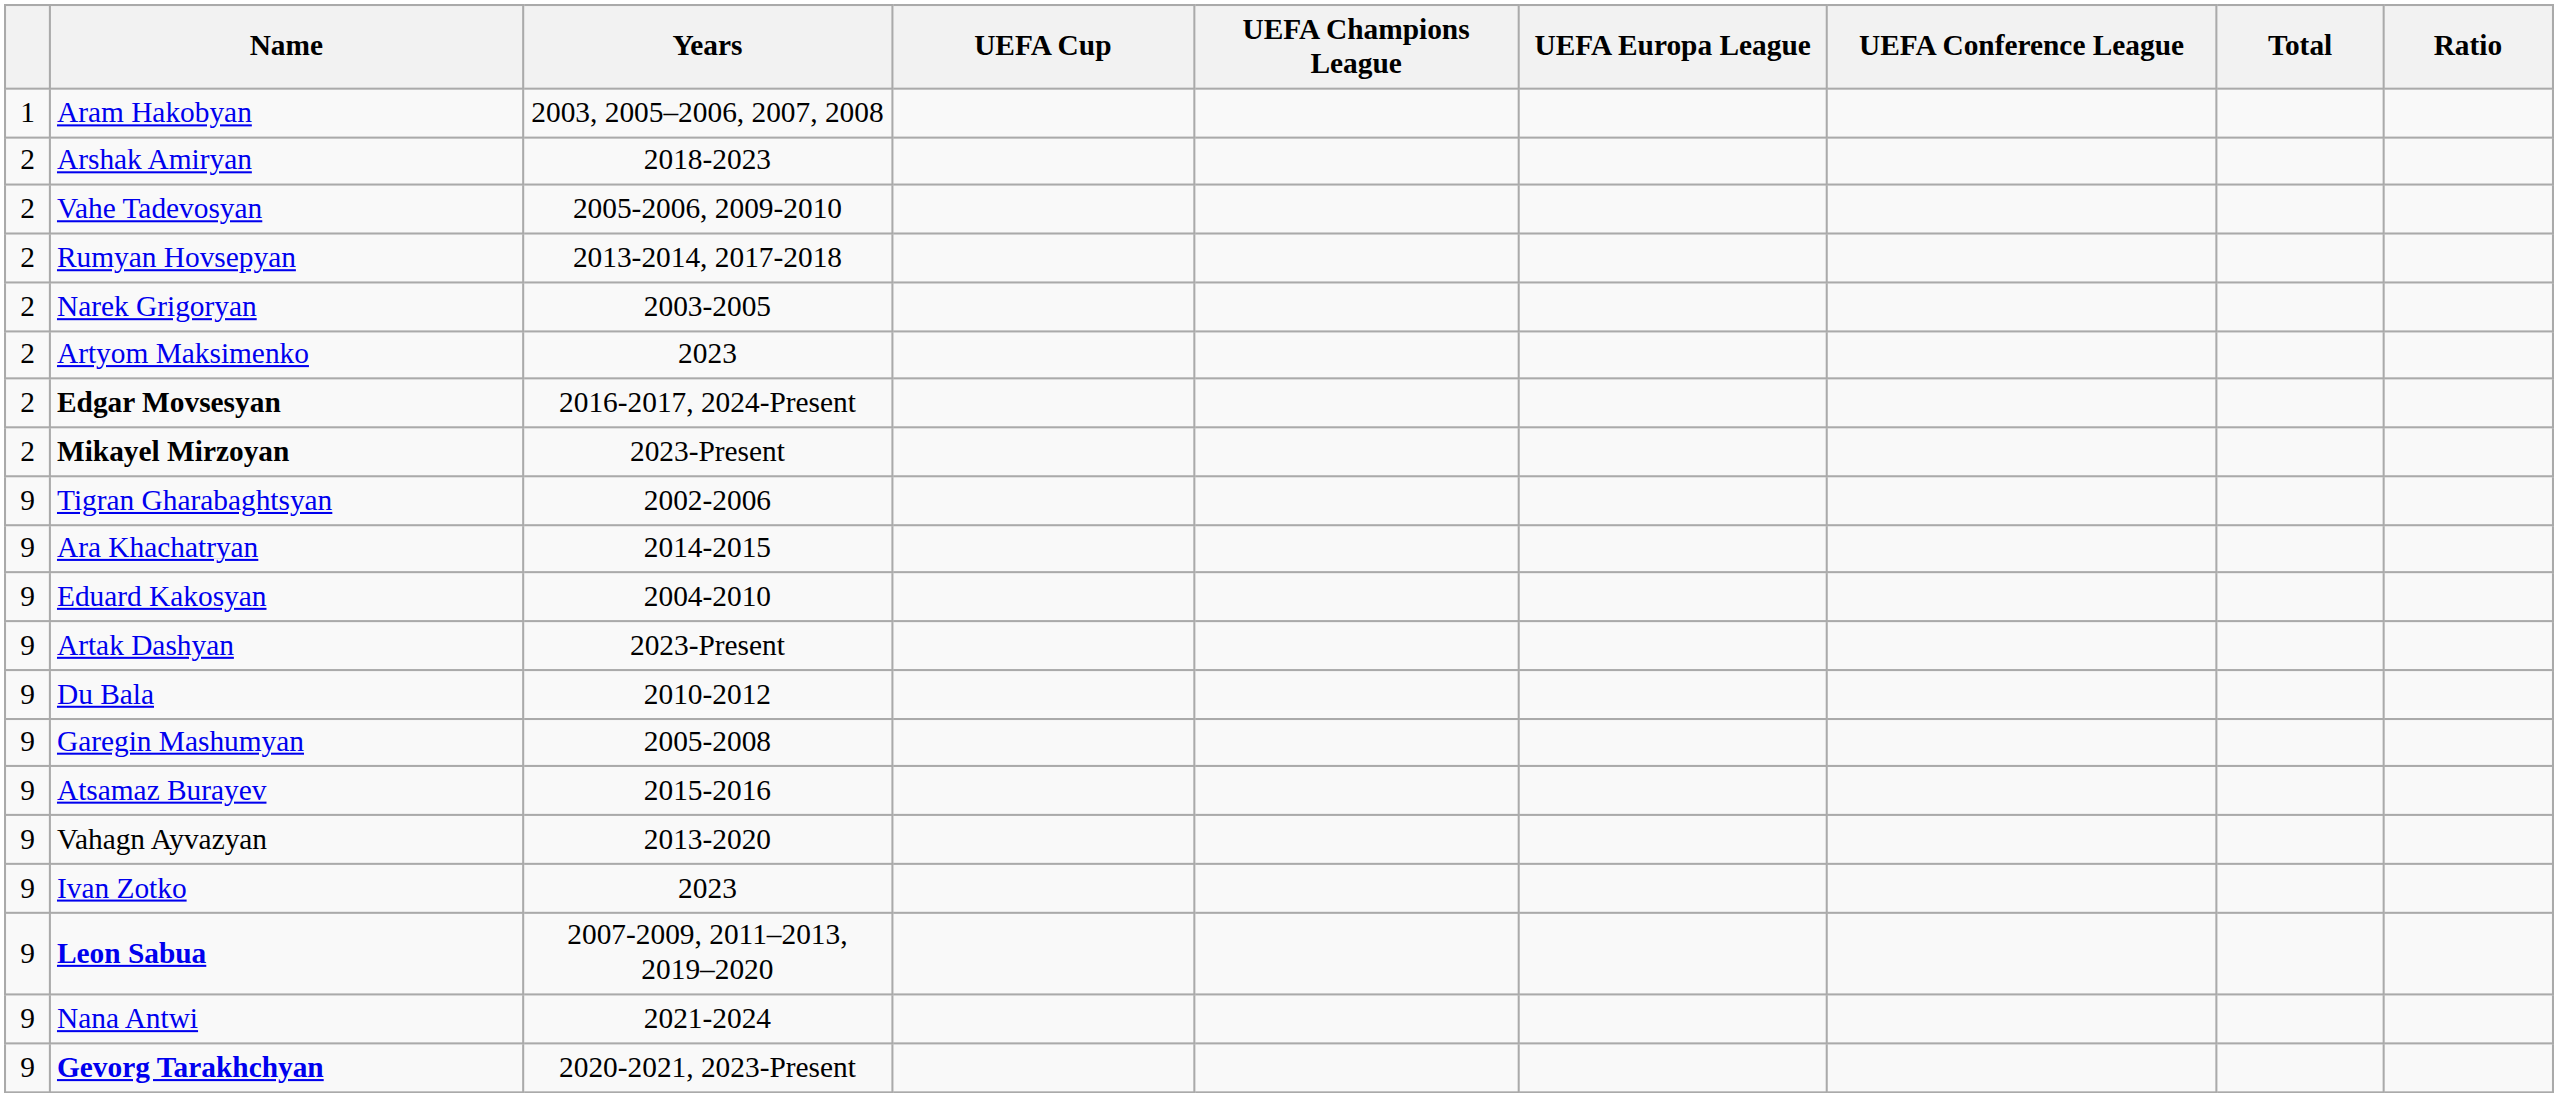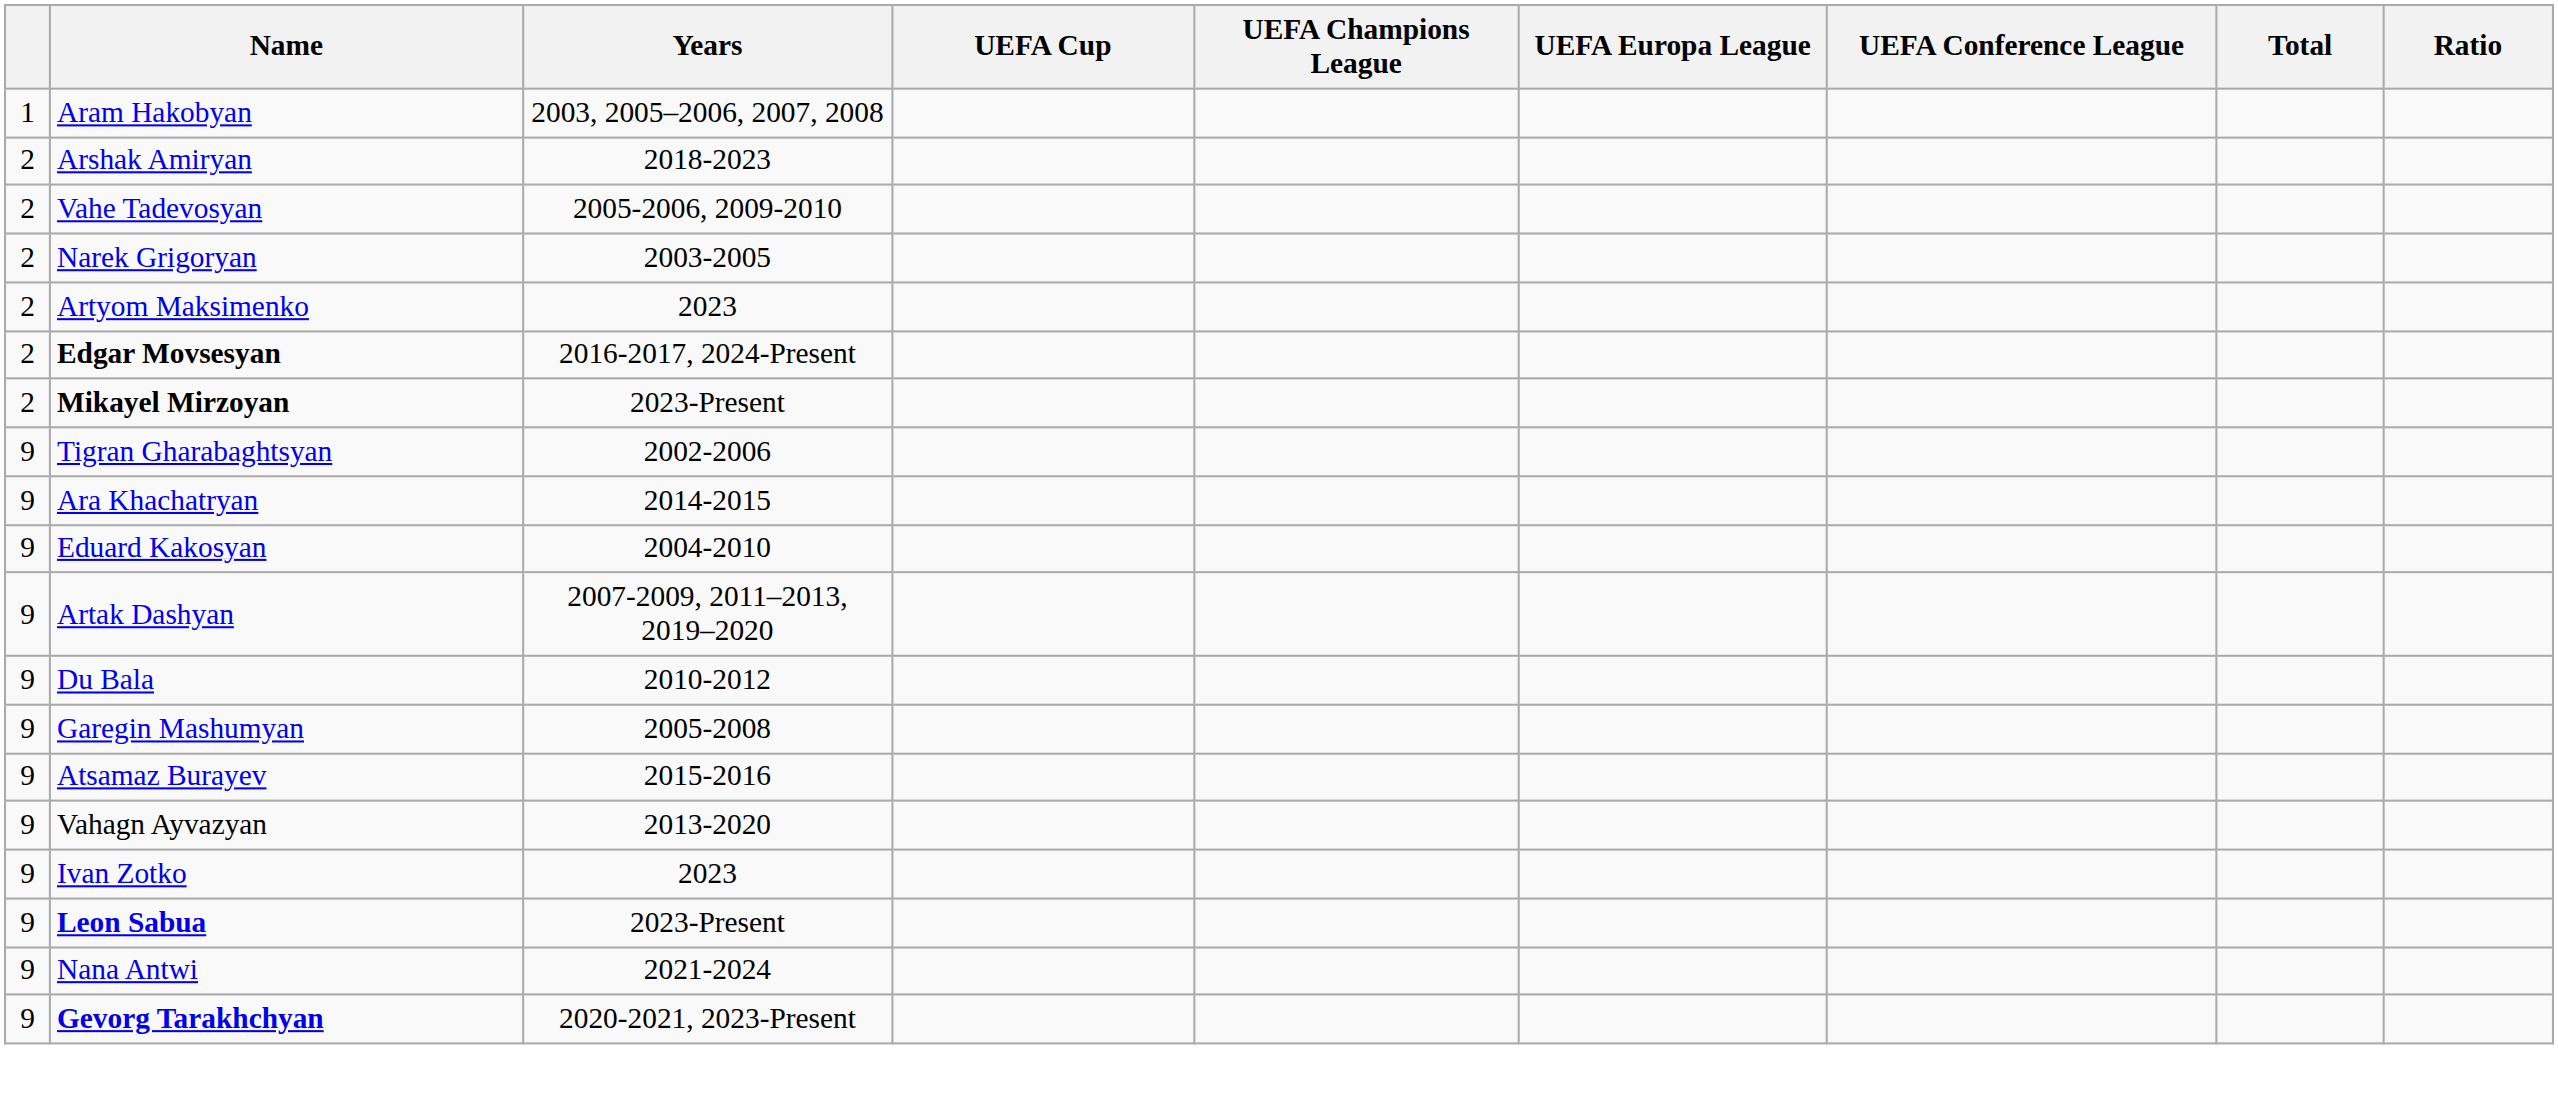- row: 2 | Rumyan Hovsepyan | 2013-2014, 2017-2018
Artak Dashyan | Years: 2023-Present -> 2007-2009, 2011–2013, 2019–2020
Leon Sabua | Years: 2007-2009, 2011–2013, 2019–2020 -> 2023-Present
